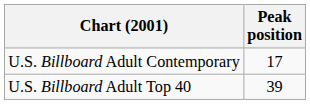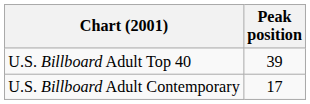rows swapped: U.S. Billboard Adult Contemporary <-> U.S. Billboard Adult Top 40
